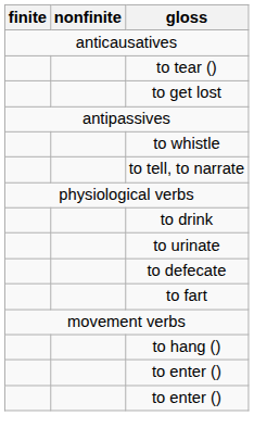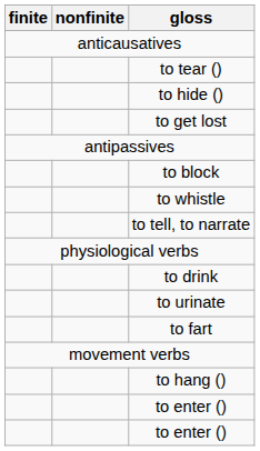+ row: to hide ()
+ row: to block
- row: to defecate
